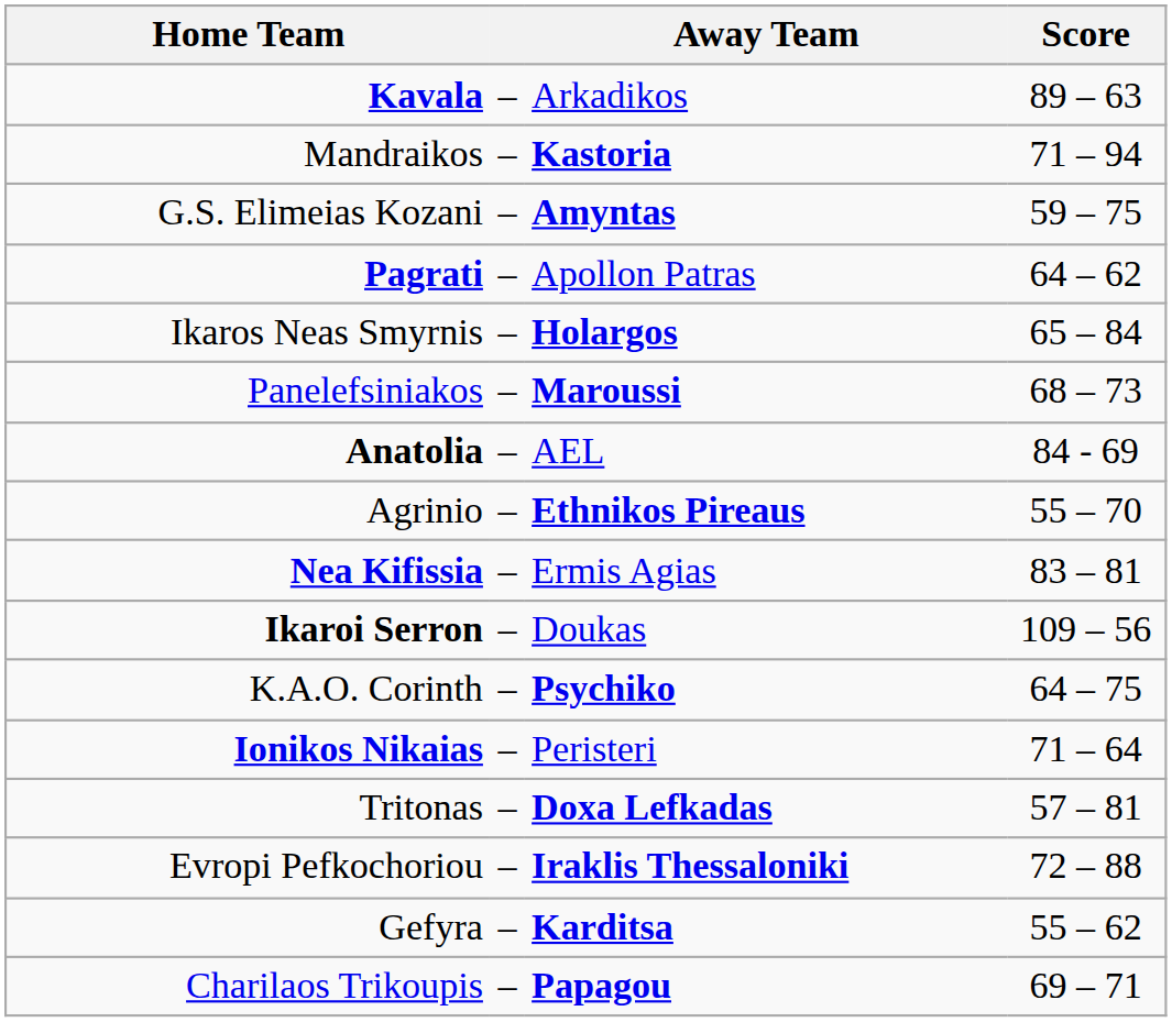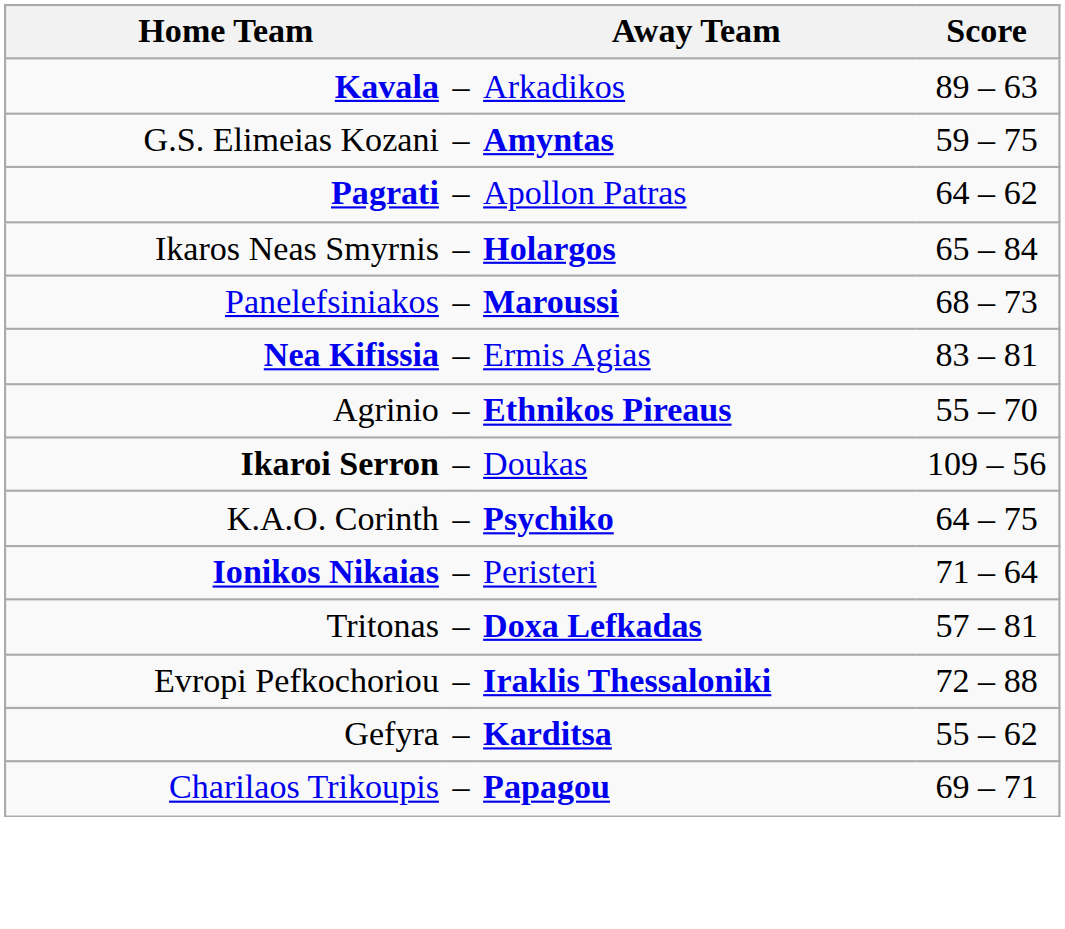- row: Mandraikos | – | Kastoria | 71 – 94
- row: Anatolia | – | AEL | 84 - 69
rows swapped: Agrinio <-> Nea Kifissia
